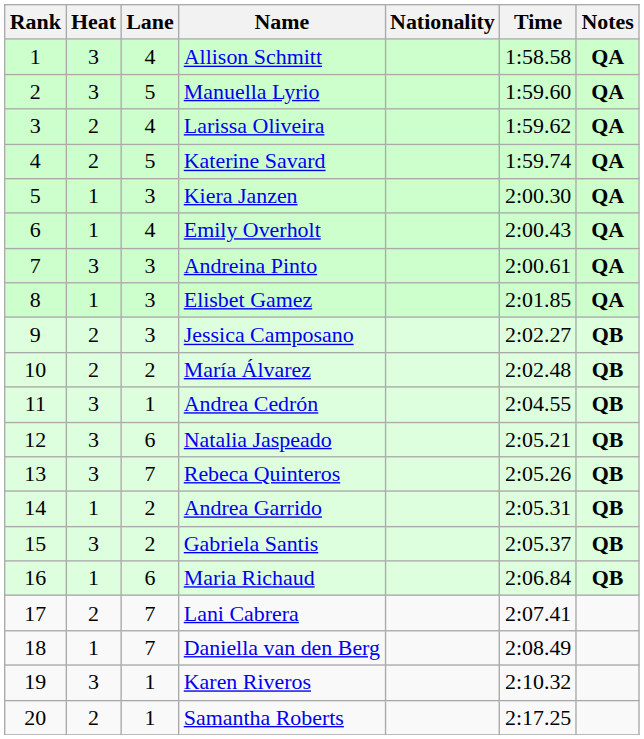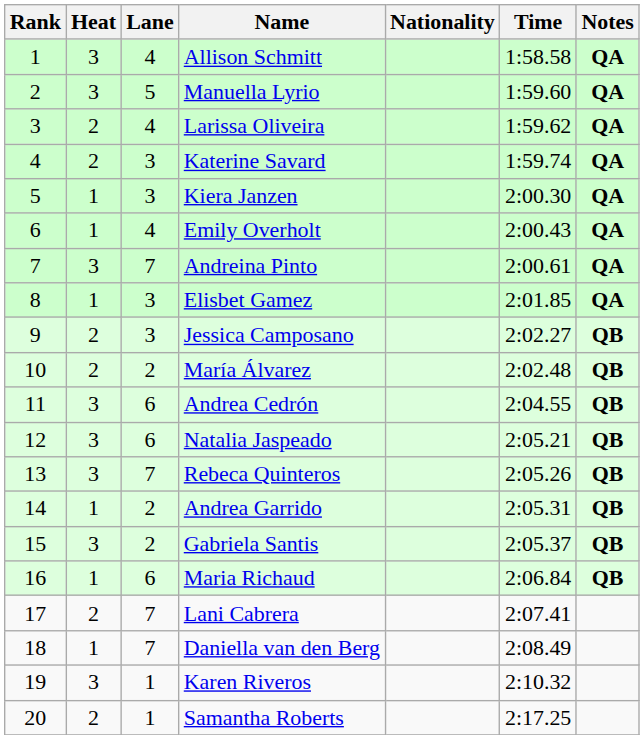Katerine Savard | Lane: 5 -> 3
Andreina Pinto | Lane: 3 -> 7
Andrea Cedrón | Lane: 1 -> 6
